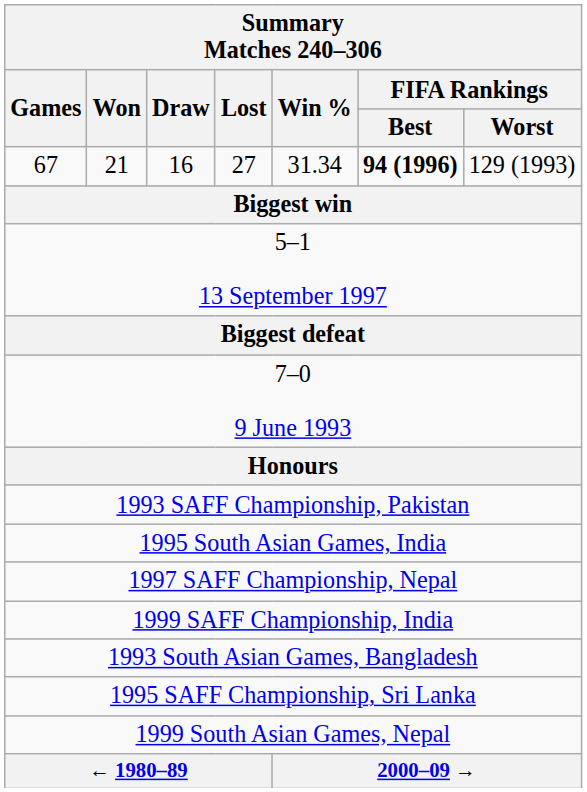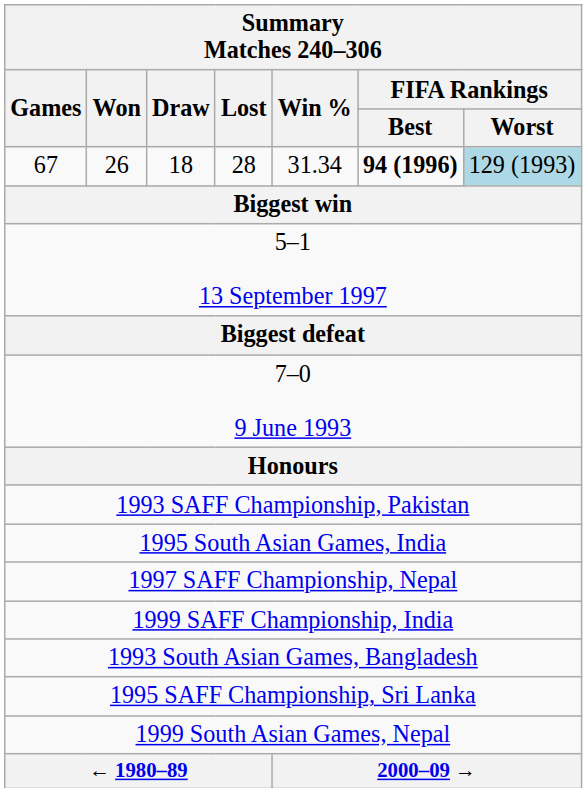67 | Won: 21 -> 26
67 | Draw: 16 -> 18
67 | Lost: 27 -> 28
67 | FIFA Rankings / Worst: no background -> lightblue background
